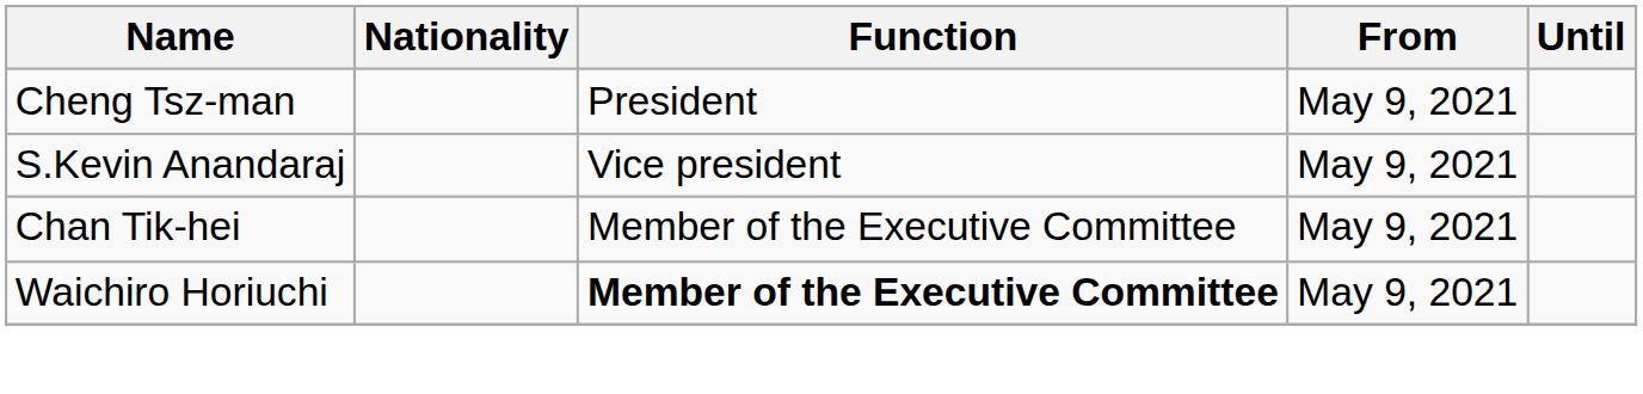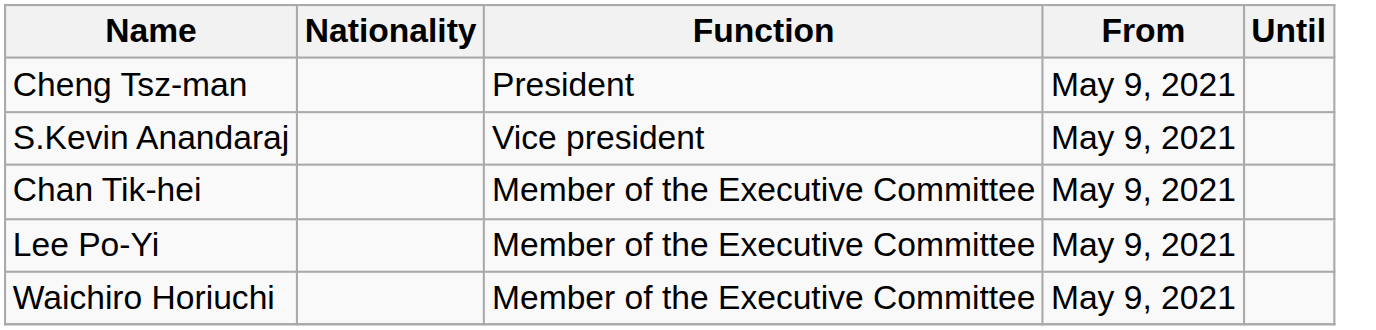+ row: Lee Po-Yi | Member of the Executive Committee | May 9, 2021
Waichiro Horiuchi | Function: bold -> normal
